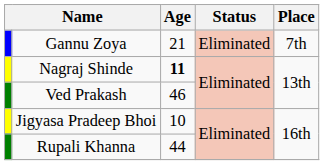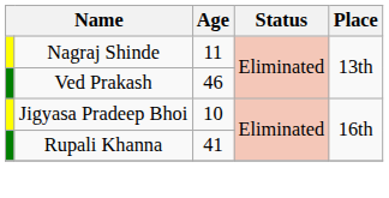- row: Gannu Zoya | 21 | Eliminated | 7th
Nagraj Shinde | Age: bold -> normal
Rupali Khanna | Age: 44 -> 41
